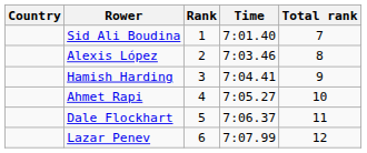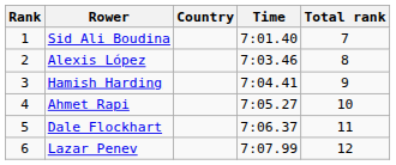columns swapped: Rank <-> Country
